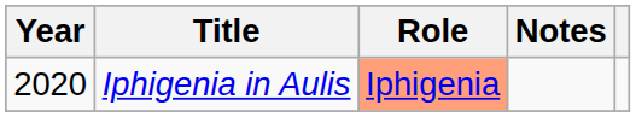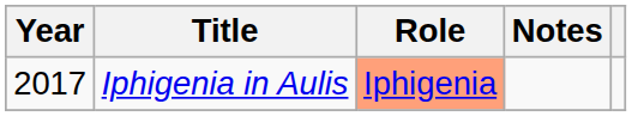Iphigenia in Aulis | Year: 2020 -> 2017
